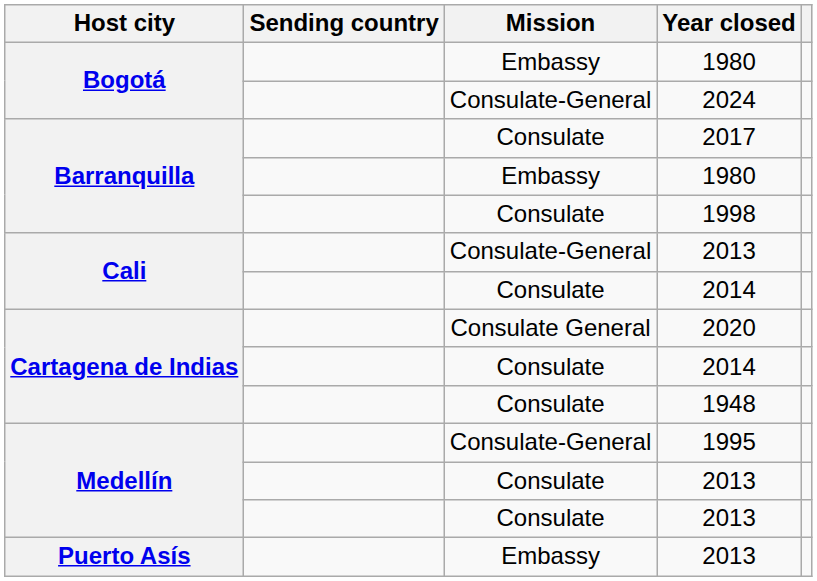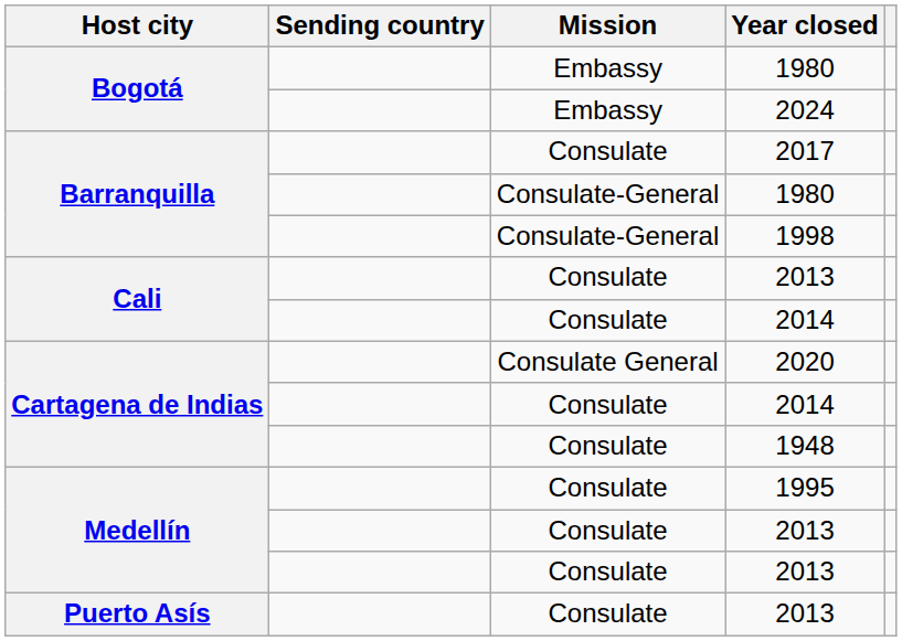2024 | Mission: Consulate-General -> Embassy
Barranquilla / 1980 | Mission: Embassy -> Consulate-General
1998 | Mission: Consulate -> Consulate-General
Cali / 2013 | Mission: Consulate-General -> Consulate
1995 | Mission: Consulate-General -> Consulate
Puerto Asís / 2013 | Mission: Embassy -> Consulate
